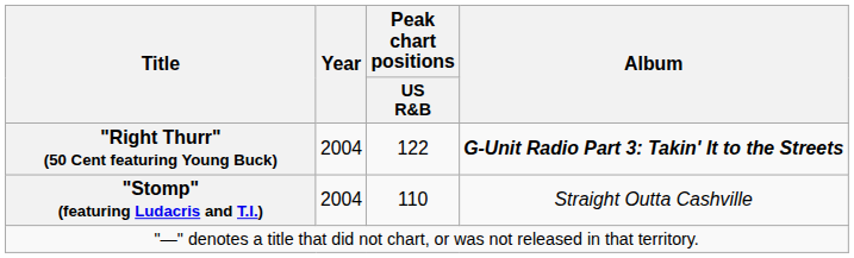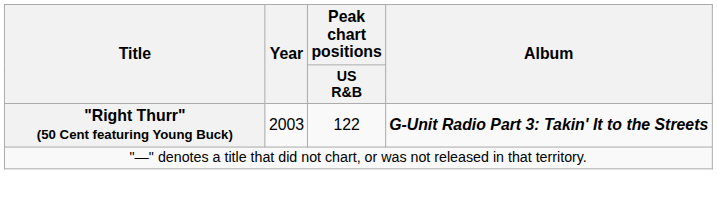"Right Thurr" (50 Cent featuring Young Buck) | Year: 2004 -> 2003
- row: "Stomp" (featuring Ludacris and T.I.) | 2004 | 110 | Straight Outta Cashville
